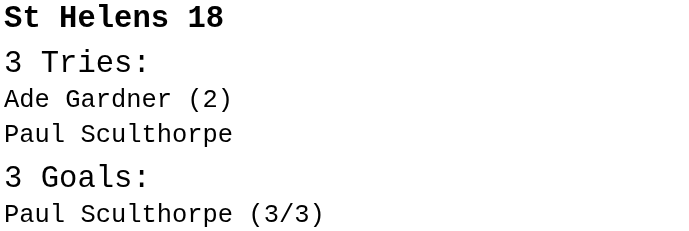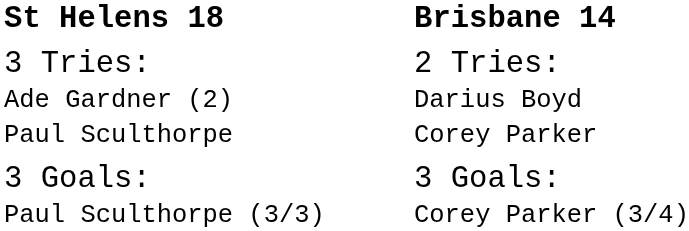+ column: Brisbane 14 | 2 Tries: Darius Boyd Corey Parker | 3 Goals: Corey Parker (3/4)
